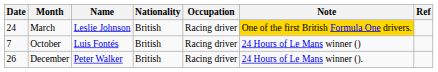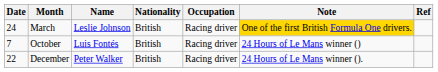December | Date: 26 -> 22
